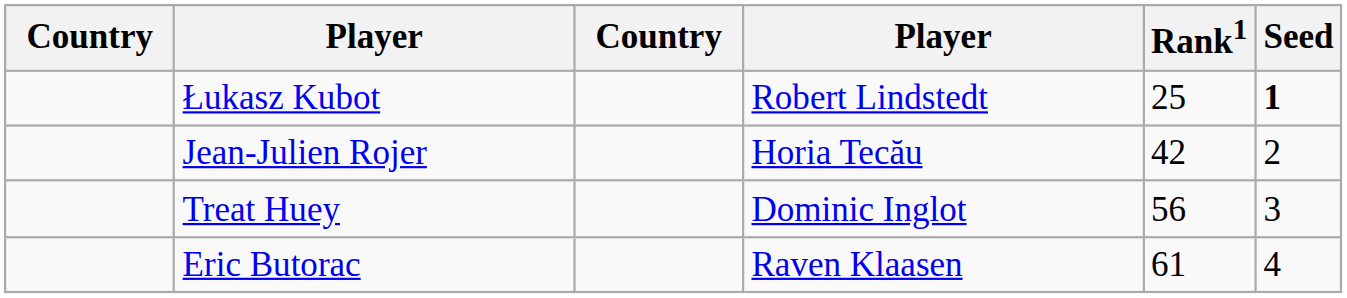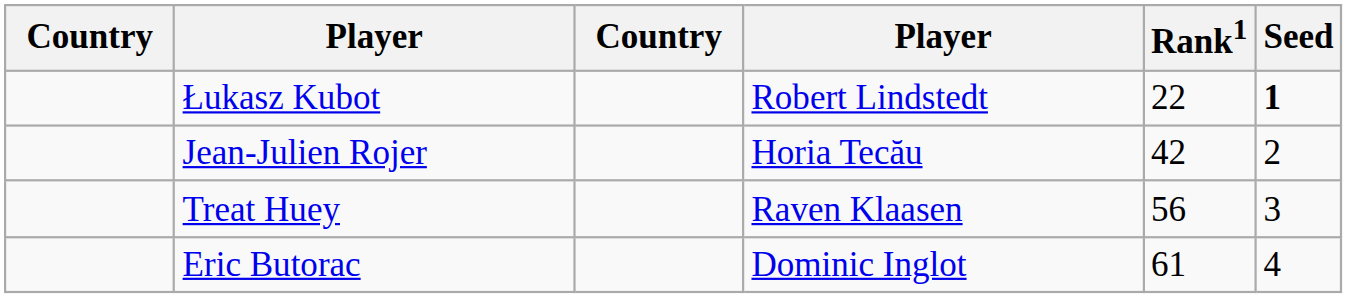Łukasz Kubot | Rank1: 25 -> 22
Treat Huey | column 4: Dominic Inglot -> Raven Klaasen
Eric Butorac | column 4: Raven Klaasen -> Dominic Inglot
